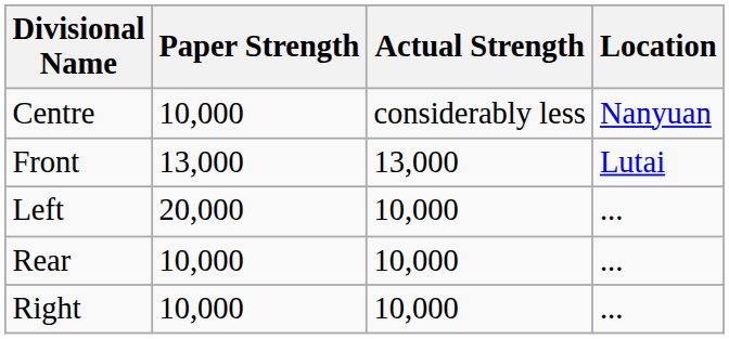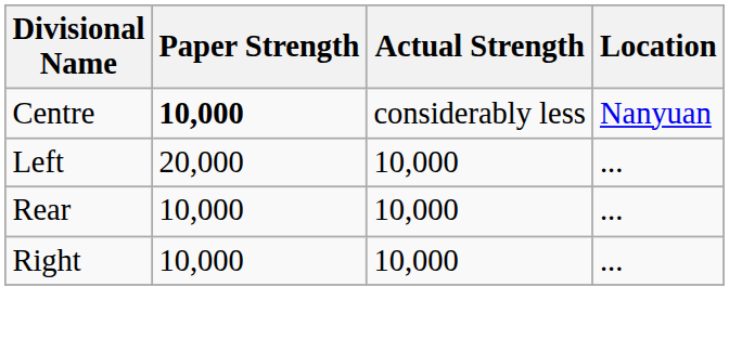Centre | Paper Strength: normal -> bold
- row: Front | 13,000 | 13,000 | Lutai
